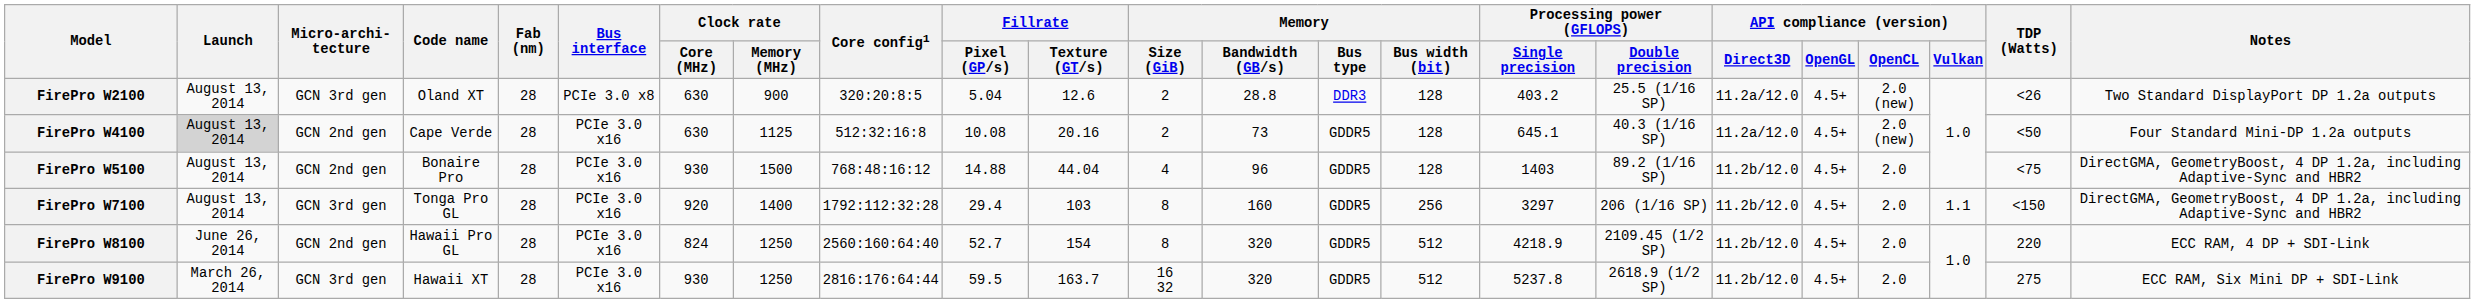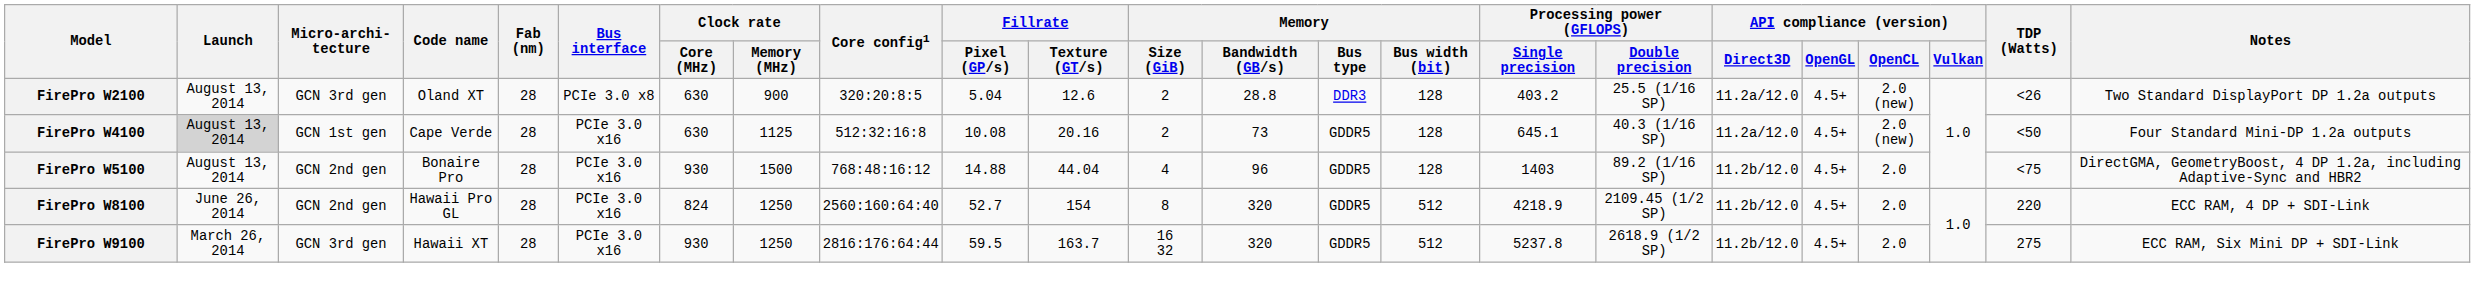FirePro W4100 | Micro-archi-tecture: GCN 2nd gen -> GCN 1st gen
- row: FirePro W7100 | August 13, 2014 | GCN 3rd gen | Tonga Pro GL | 28 | PCIe 3.0 x16 | 920 | 1400 | 1792:112:32:28 | 29.4 | 103 | 8 | 160 | GDDR5 | 256 | 3297 | 206 (1/16 SP) | 11.2b/12.0 | 4.5+ | 2.0 | 1.1 | <150 | DirectGMA, GeometryBoost, 4 DP 1.2a, including Adaptive-Sync and HBR2
